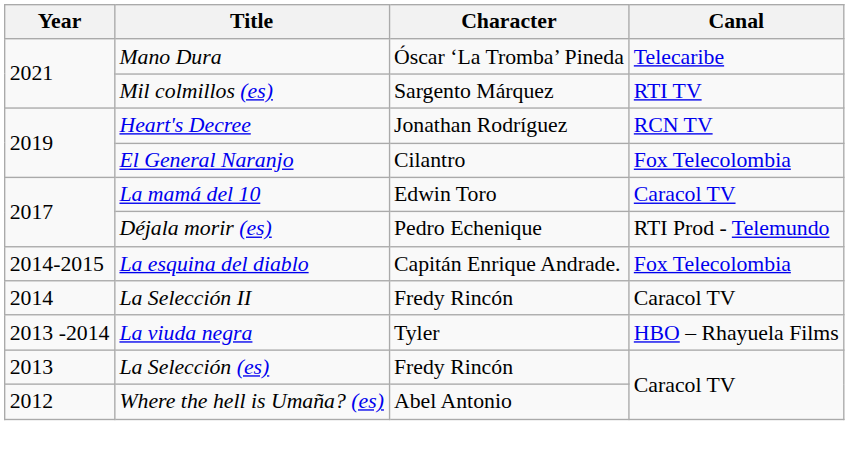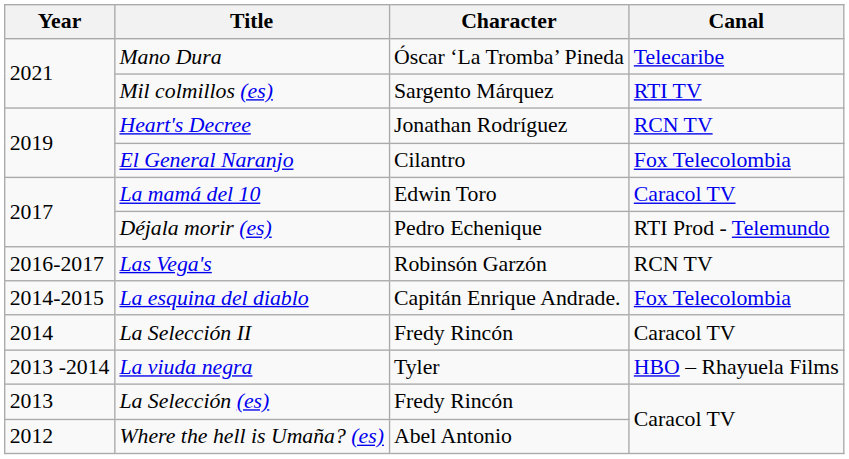+ row: 2016-2017 | Las Vega's | Robinsón Garzón | RCN TV
